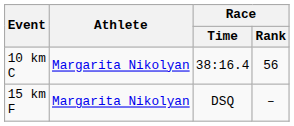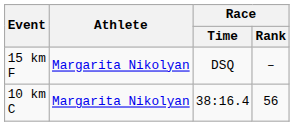rows swapped: 10 km C <-> 15 km F
